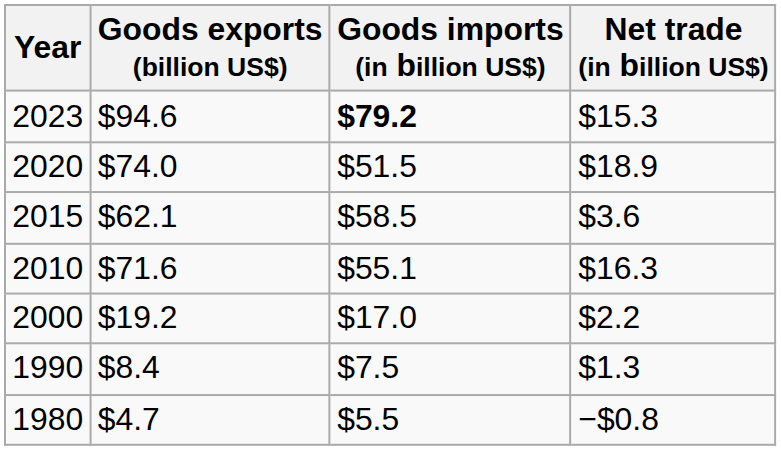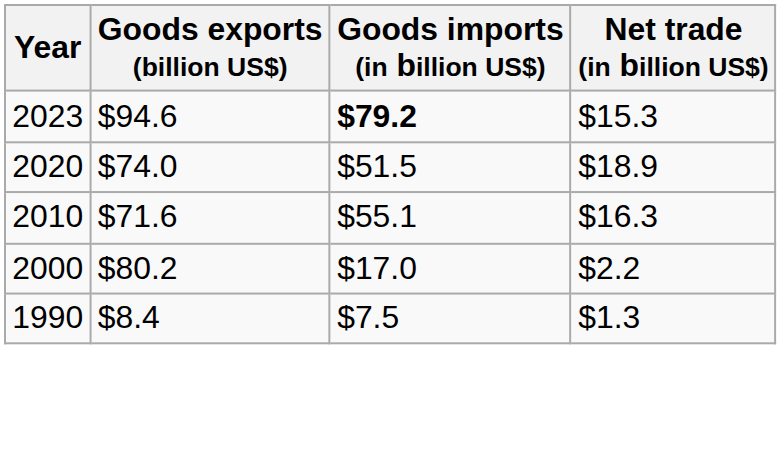- row: 2015 | $62.1 | $58.5 | $3.6
2000 | Goods exports (billion US$): $19.2 -> $80.2
- row: 1980 | $4.7 | $5.5 | −$0.8
